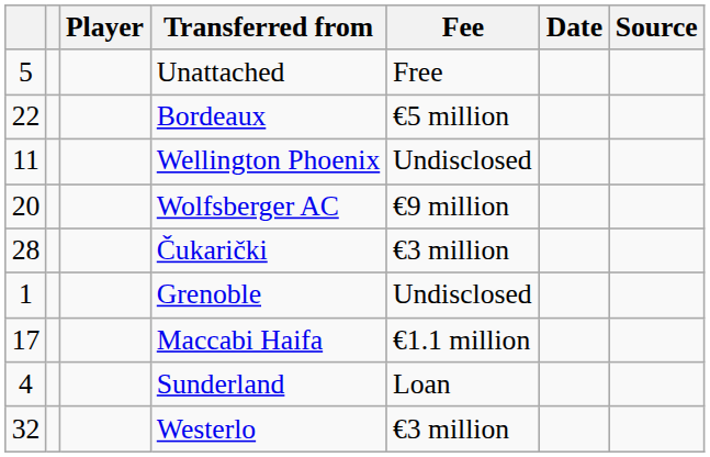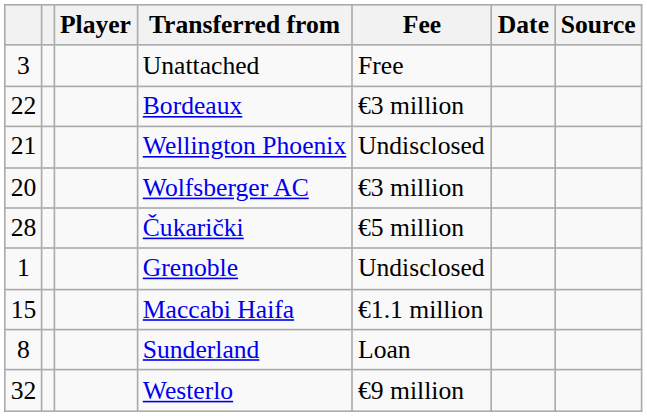Unattached | column 1: 5 -> 3
Bordeaux | Fee: €5 million -> €3 million
Wellington Phoenix | column 1: 11 -> 21
Wolfsberger AC | Fee: €9 million -> €3 million
Čukarički | Fee: €3 million -> €5 million
Maccabi Haifa | column 1: 17 -> 15
Sunderland | column 1: 4 -> 8
Westerlo | Fee: €3 million -> €9 million
